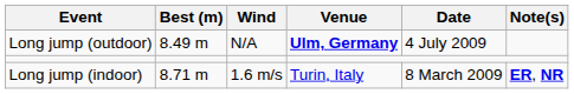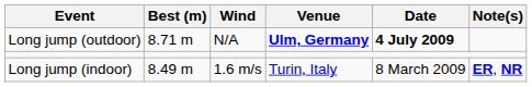Long jump (outdoor) | Best (m): 8.49 m -> 8.71 m
Long jump (outdoor) | Date: normal -> bold
Long jump (indoor) | Best (m): 8.71 m -> 8.49 m
